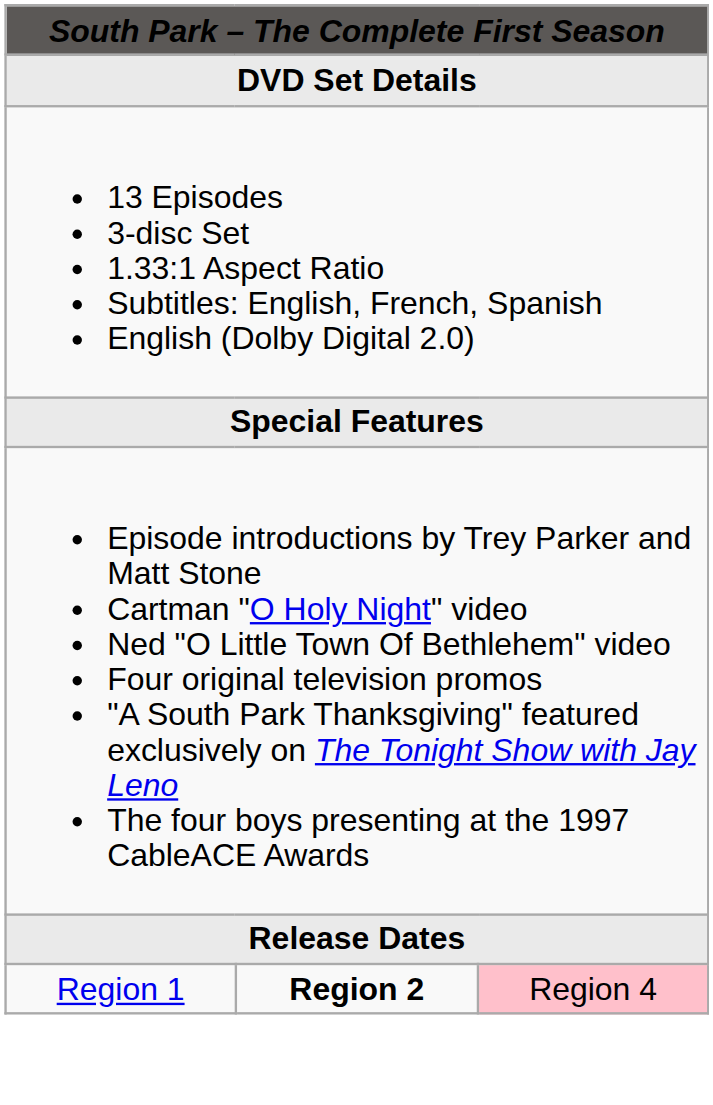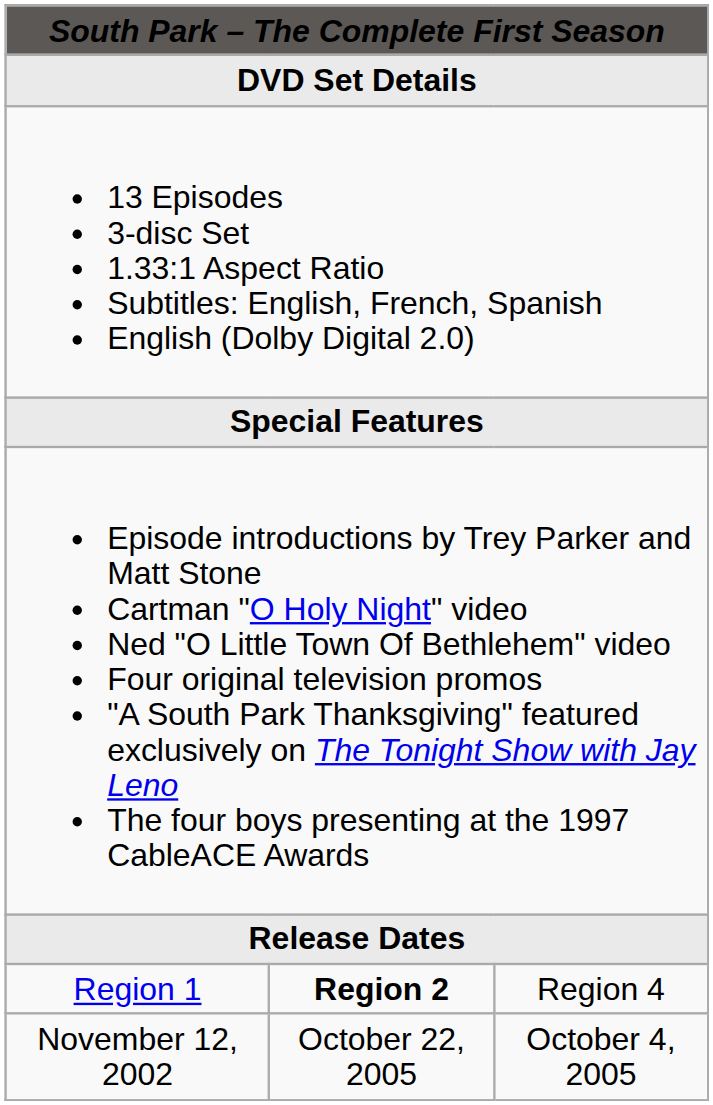Region 1 | column 3: pink background -> no background
+ row: November 12, 2002 | October 22, 2005 | October 4, 2005
